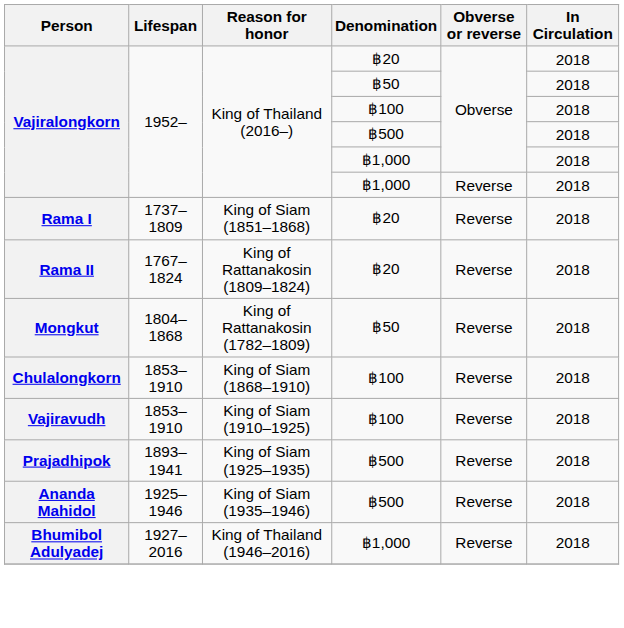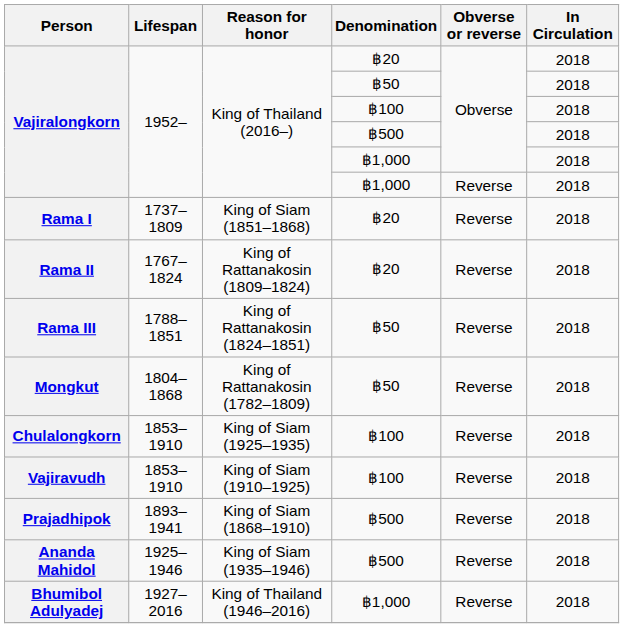+ row: Rama III | 1788–1851 | King of Rattanakosin (1824–1851) | ฿50 | Reverse | 2018
Chulalongkorn | Reason for honor: King of Siam (1868–1910) -> King of Siam (1925–1935)
Prajadhipok | Reason for honor: King of Siam (1925–1935) -> King of Siam (1868–1910)
